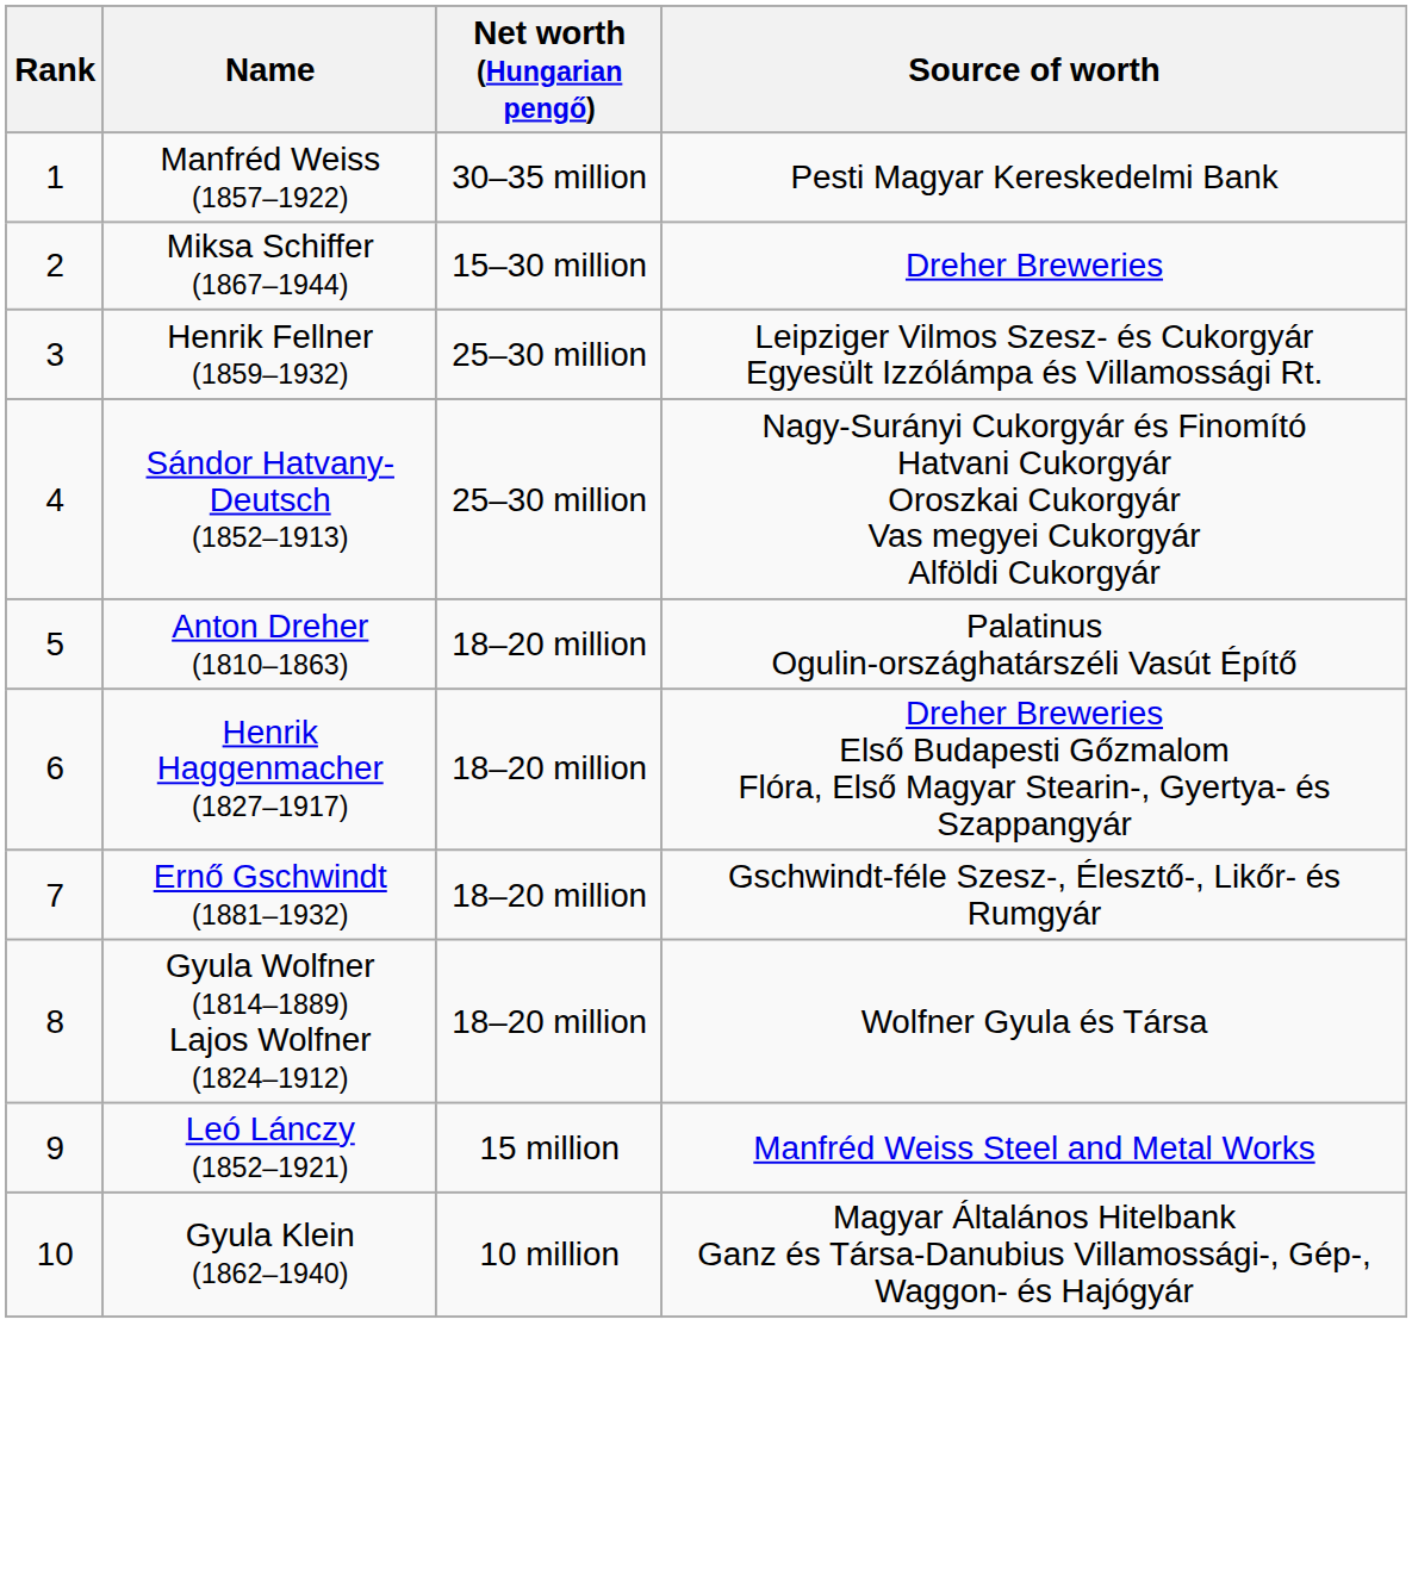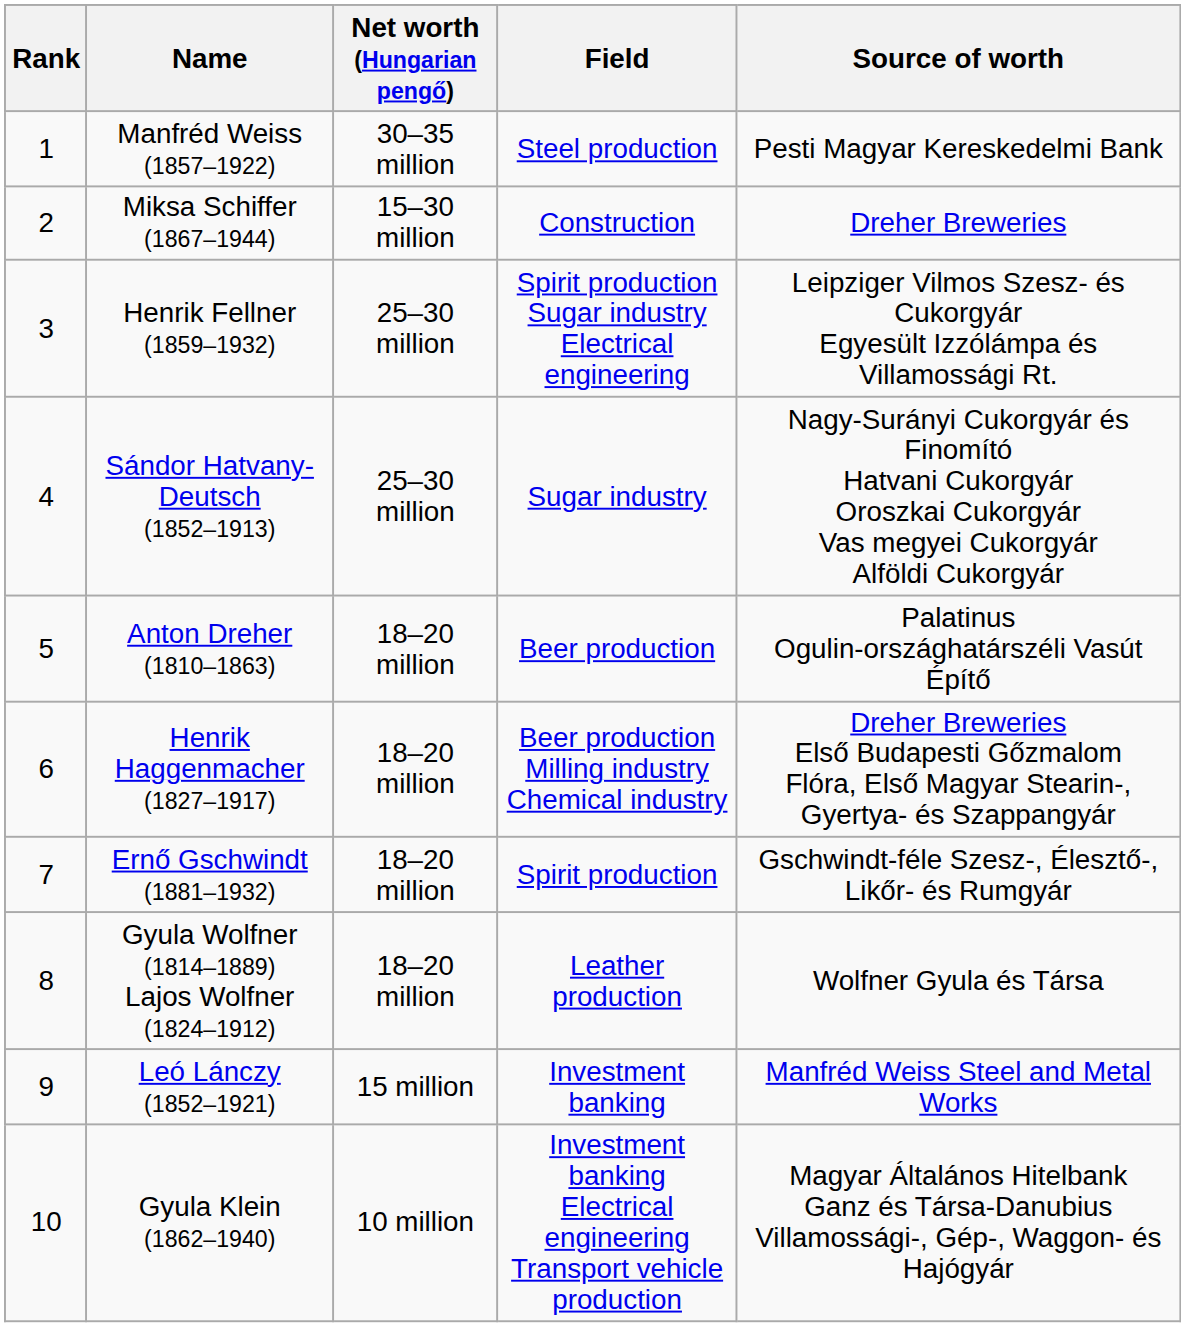+ column: Field | Steel production | Construction | Spirit production Sugar industry Electrical engineering | Sugar industry | Beer production | Beer production Milling industry Chemical industry | Spirit production | Leather production | Investment banking | Investment banking Electrical engineering Transport vehicle production
